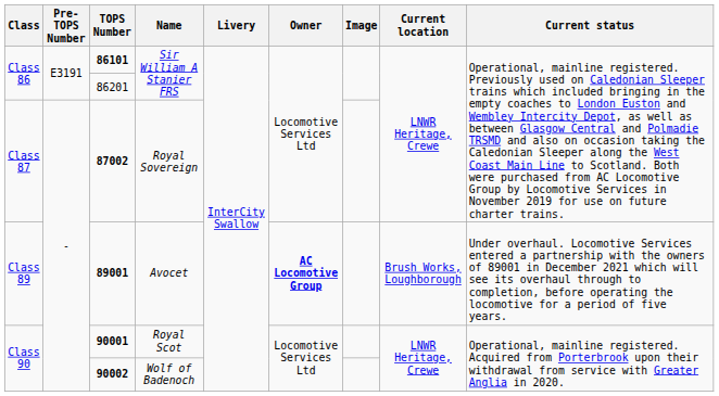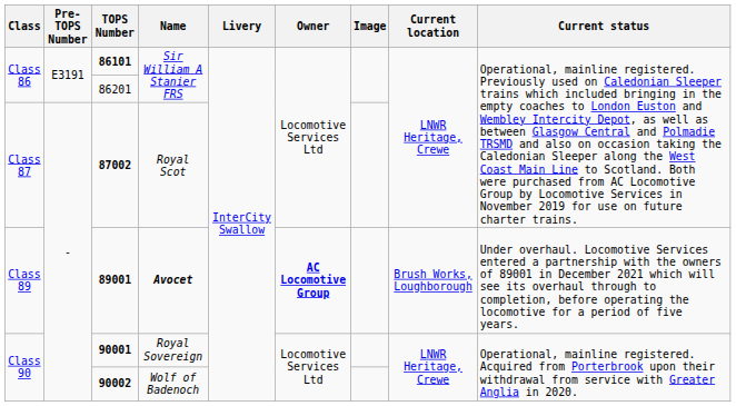87002 | Name: Royal Sovereign -> Royal Scot
89001 | Name: normal -> bold
90001 | Name: Royal Scot -> Royal Sovereign
